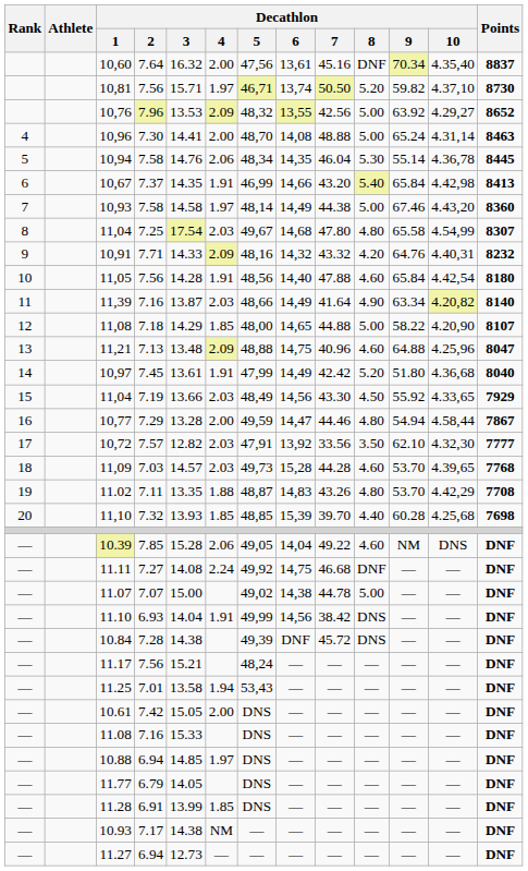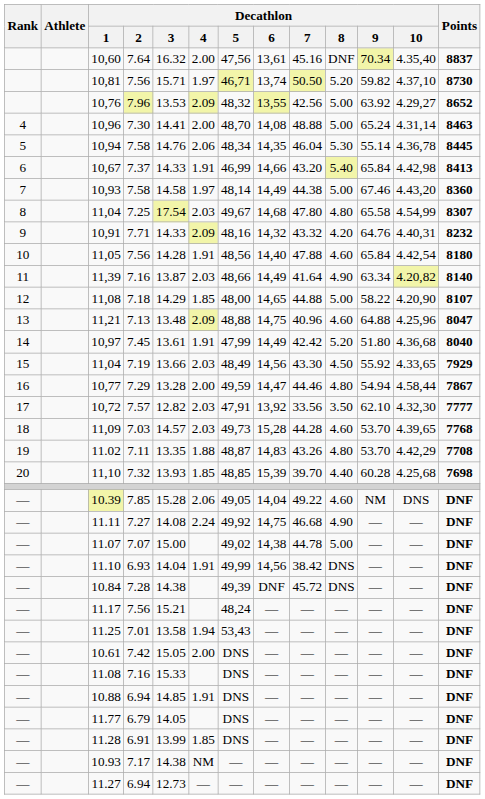10,67 | Decathlon / 3: 14.35 -> 14.33
11.11 | Decathlon / 8: DNF -> 4.90
10.88 | Decathlon / 4: 1.97 -> 1.91
